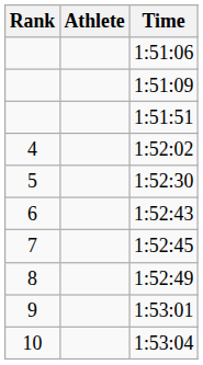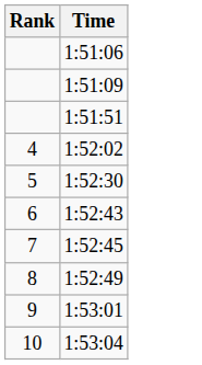- column: Athlete
